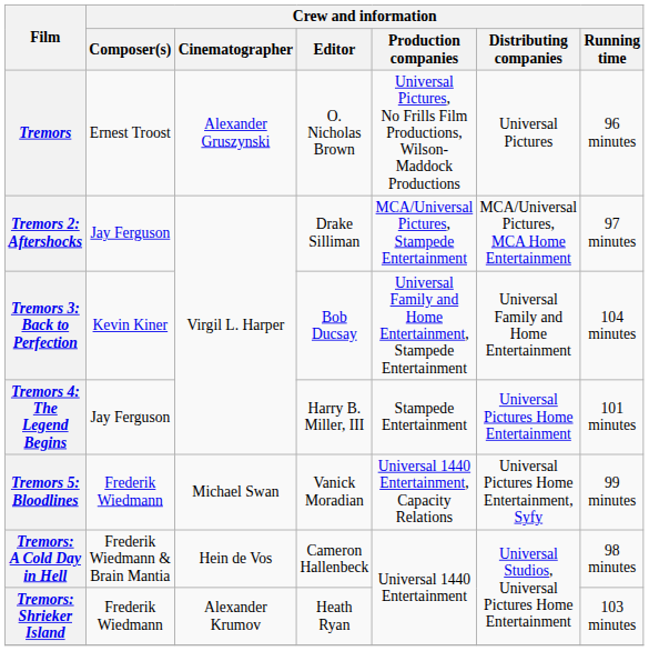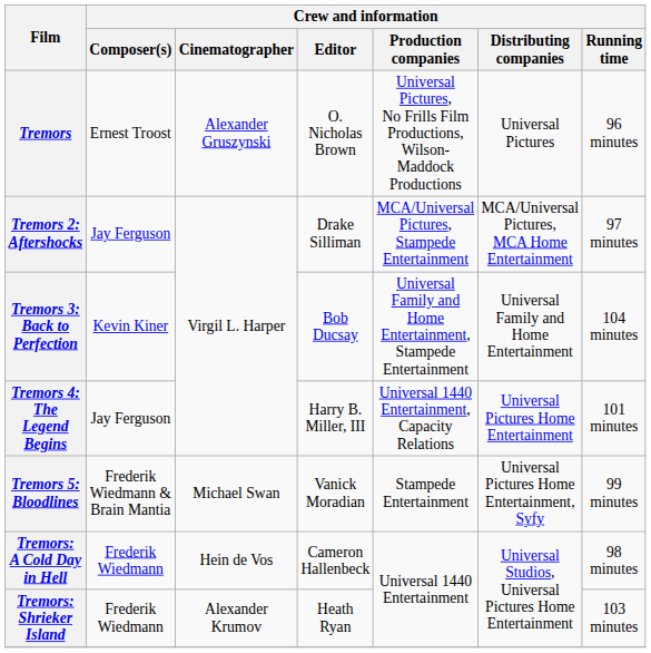Tremors 4: The Legend Begins | Crew and information / Production companies: Stampede Entertainment -> Universal 1440 Entertainment, Capacity Relations
Tremors 5: Bloodlines | Crew and information / Composer(s): Frederik Wiedmann -> Frederik Wiedmann & Brain Mantia
Tremors 5: Bloodlines | Crew and information / Production companies: Universal 1440 Entertainment, Capacity Relations -> Stampede Entertainment
Tremors: A Cold Day in Hell | Crew and information / Composer(s): Frederik Wiedmann & Brain Mantia -> Frederik Wiedmann
